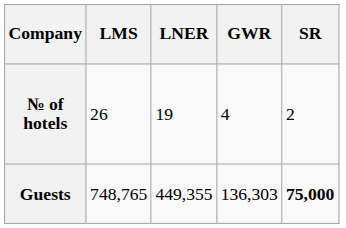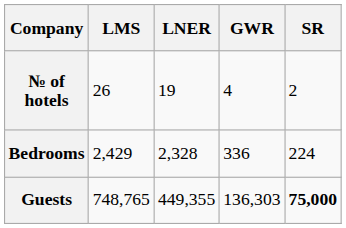+ row: Bedrooms | 2,429 | 2,328 | 336 | 224
